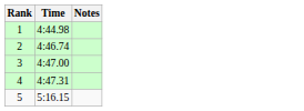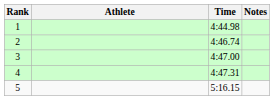+ column: Athlete
